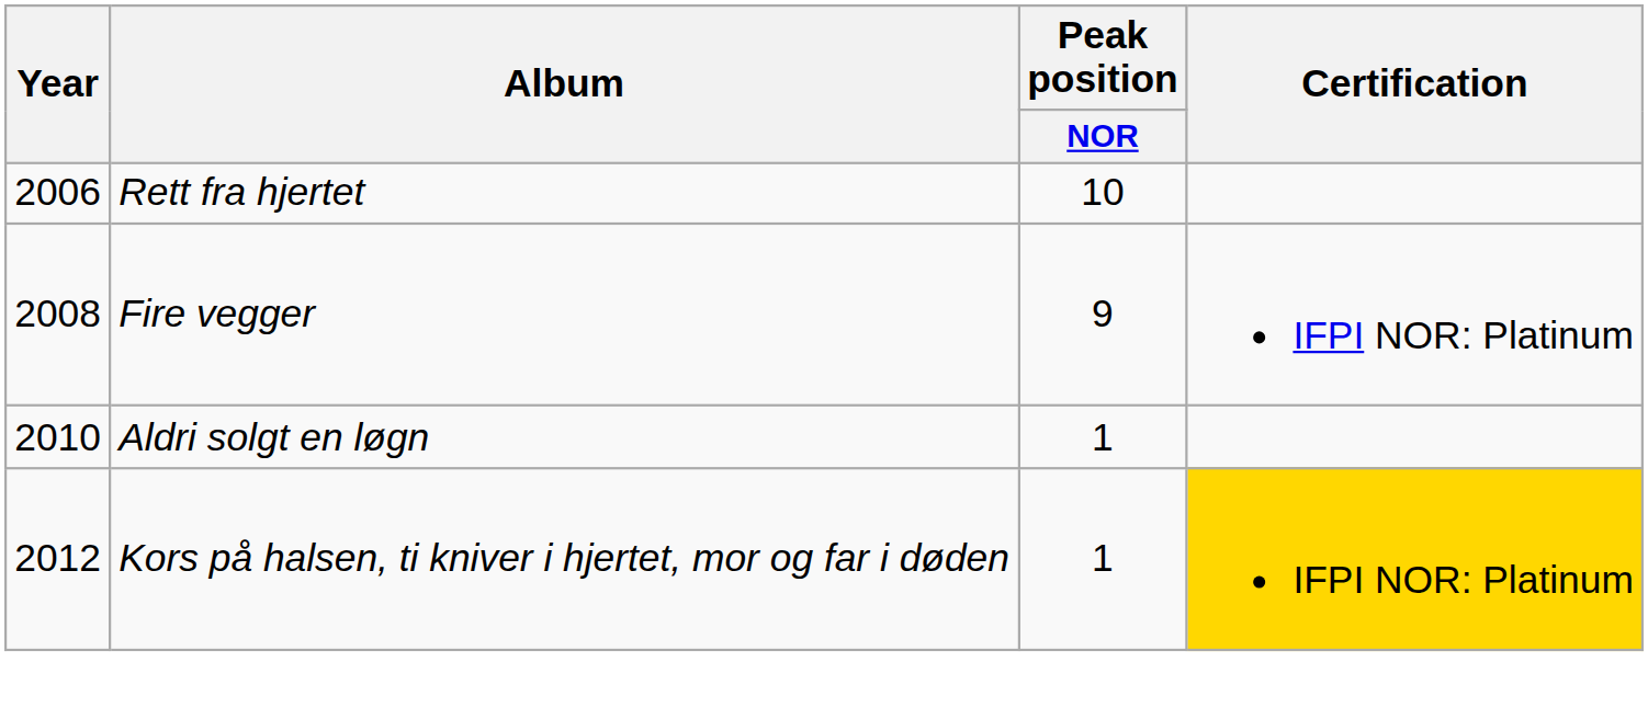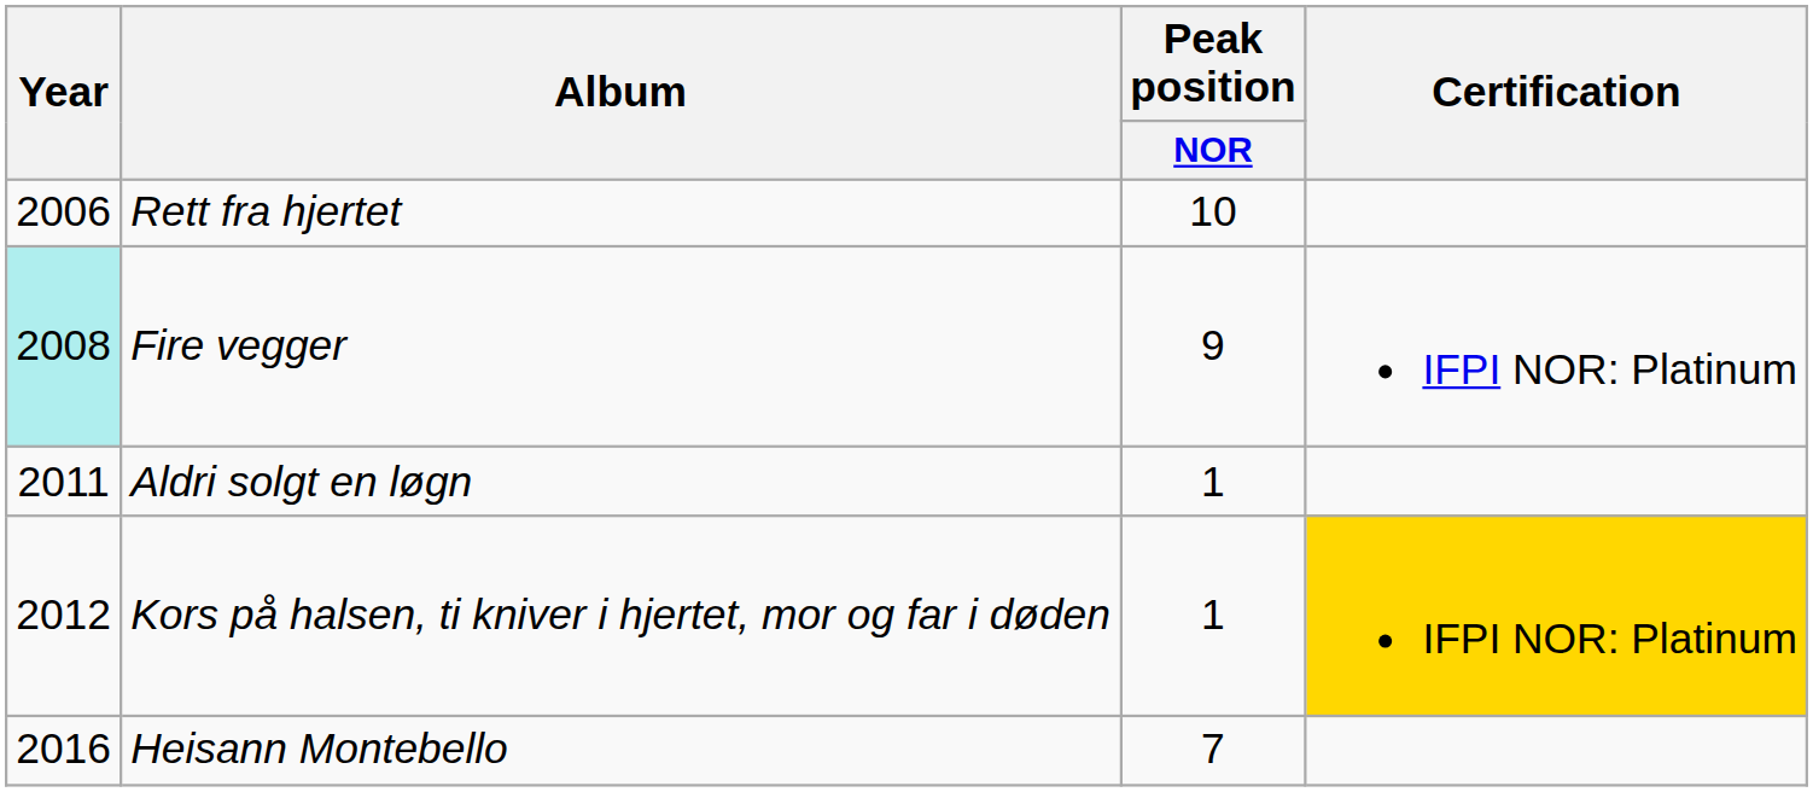Fire vegger | Year: no background -> paleturquoise background
Aldri solgt en løgn | Year: 2010 -> 2011
+ row: 2016 | Heisann Montebello | 7
